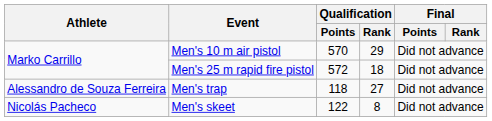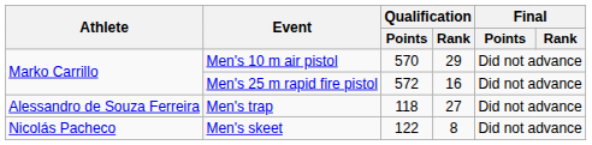Men's 25 m rapid fire pistol | Qualification / Rank: 18 -> 16
